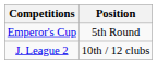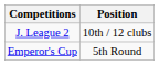rows swapped: J. League 2 <-> Emperor's Cup
